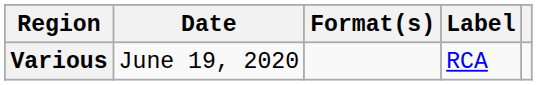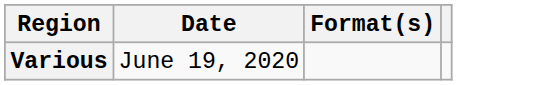- column: Label | RCA
